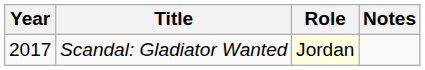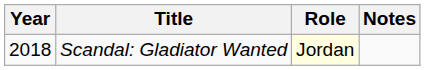Scandal: Gladiator Wanted | Year: 2017 -> 2018
